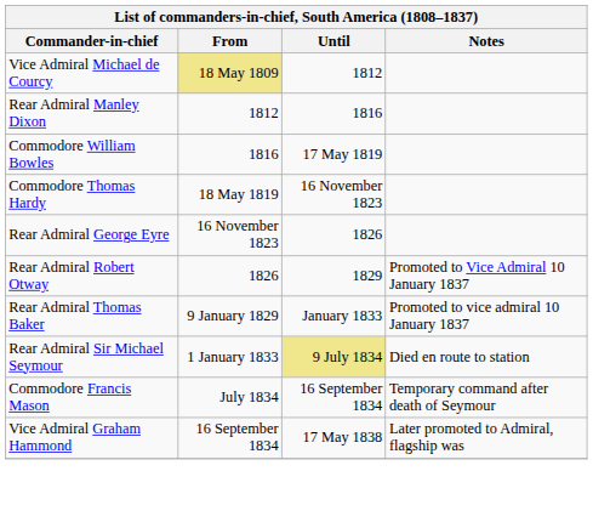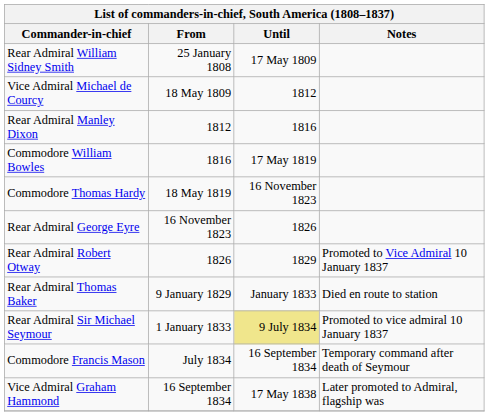+ row: Rear Admiral William Sidney Smith | 25 January 1808 | 17 May 1809
Vice Admiral Michael de Courcy | From: khaki background -> no background
Rear Admiral Thomas Baker | Notes: Promoted to vice admiral 10 January 1837 -> Died en route to station
Rear Admiral Sir Michael Seymour | Notes: Died en route to station -> Promoted to vice admiral 10 January 1837
